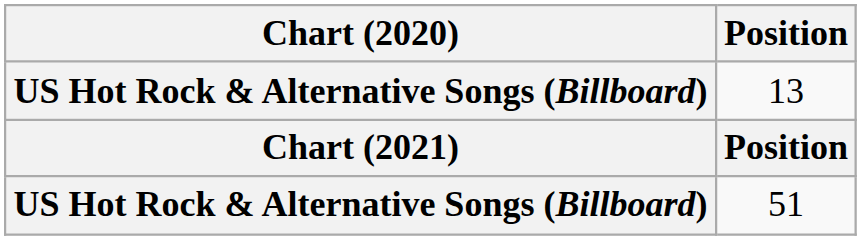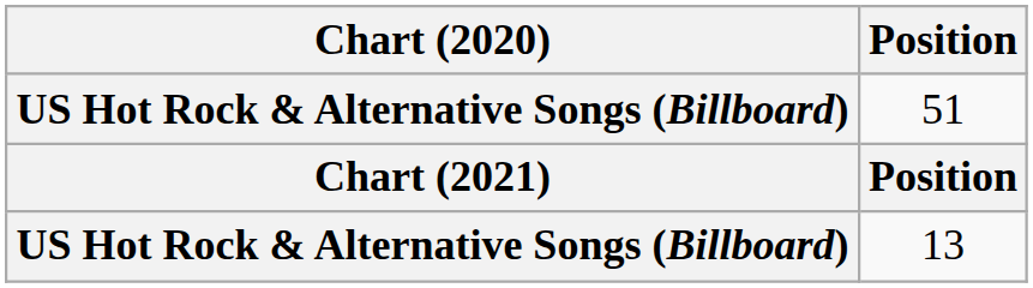rows swapped: 13 <-> 51
